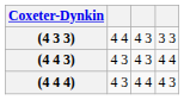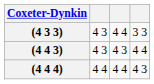(4 3 3) | column 2: 4 4 -> 4 3
(4 3 3) | column 3: 4 3 -> 4 4
(4 4 4) | column 2: 4 3 -> 4 4
